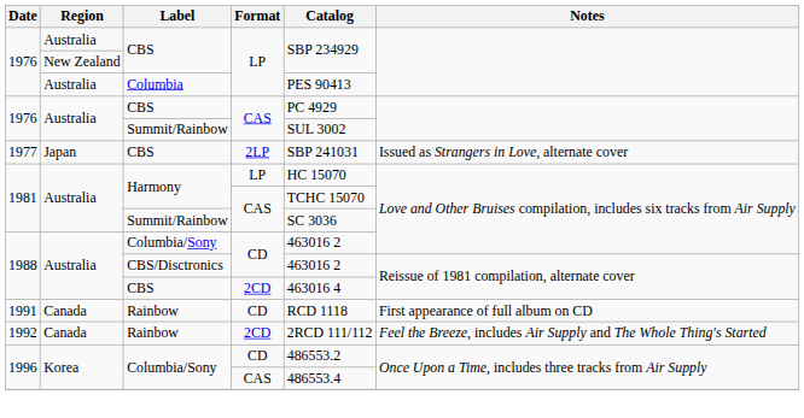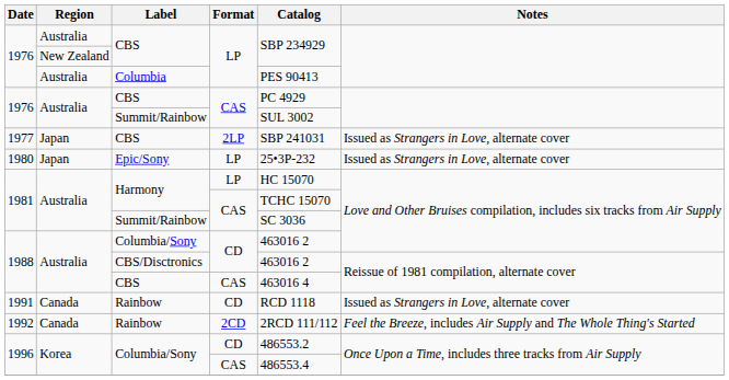+ row: 1980 | Japan | Epic/Sony | LP | 25•3P-232 | Issued as Strangers in Love, alternate cover
1988 / CBS | Format: 2CD -> CAS
1991 | Notes: First appearance of full album on CD -> Issued as Strangers in Love, alternate cover
